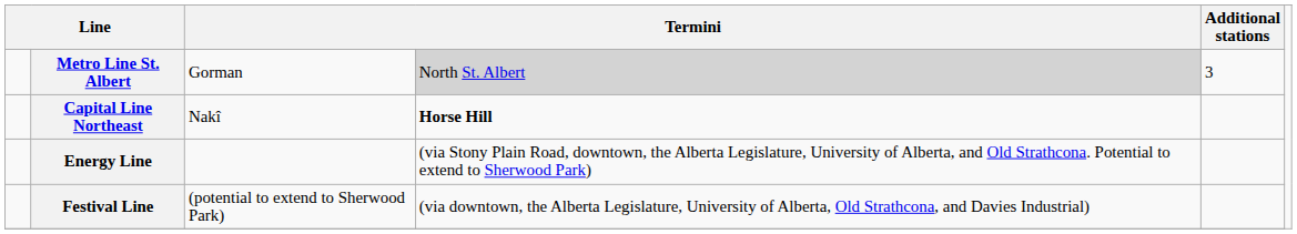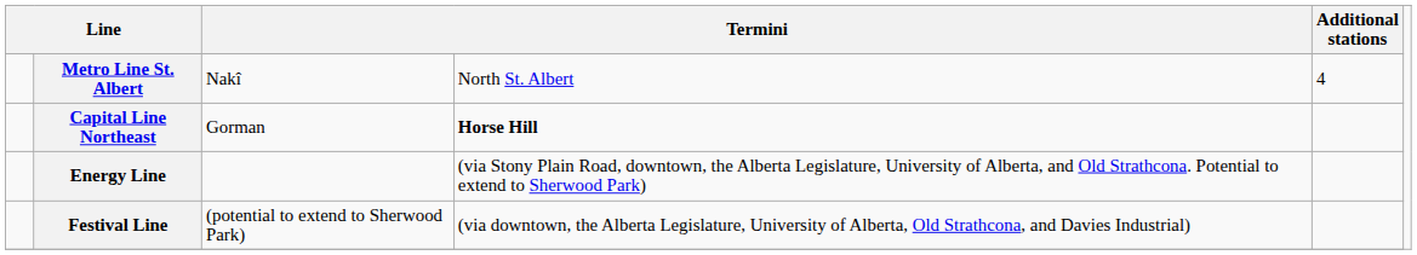Metro Line St. Albert | column 3: Gorman -> Nakî
Metro Line St. Albert | column 4: lightgrey background -> no background
Metro Line St. Albert | Additional stations: 3 -> 4
Capital Line Northeast | column 3: Nakî -> Gorman
